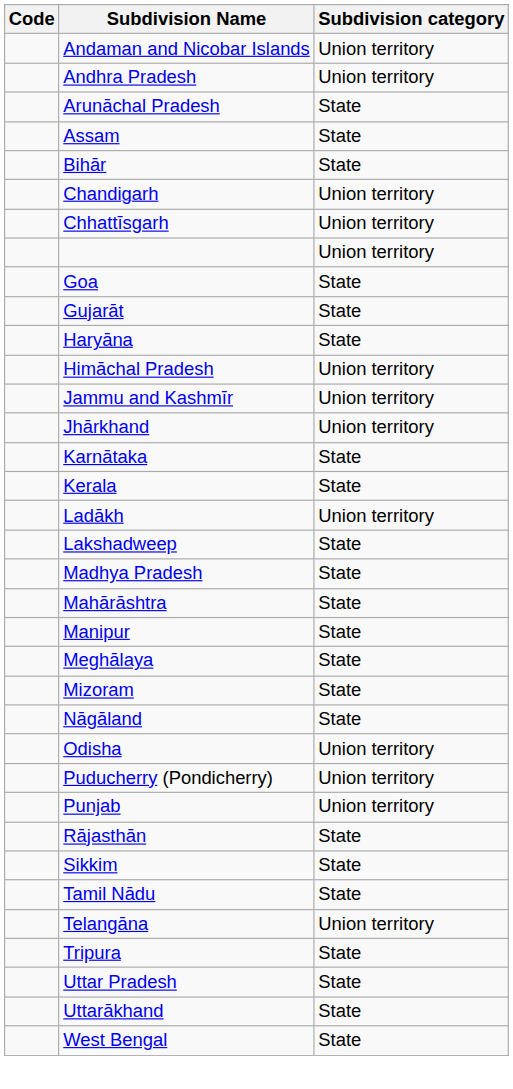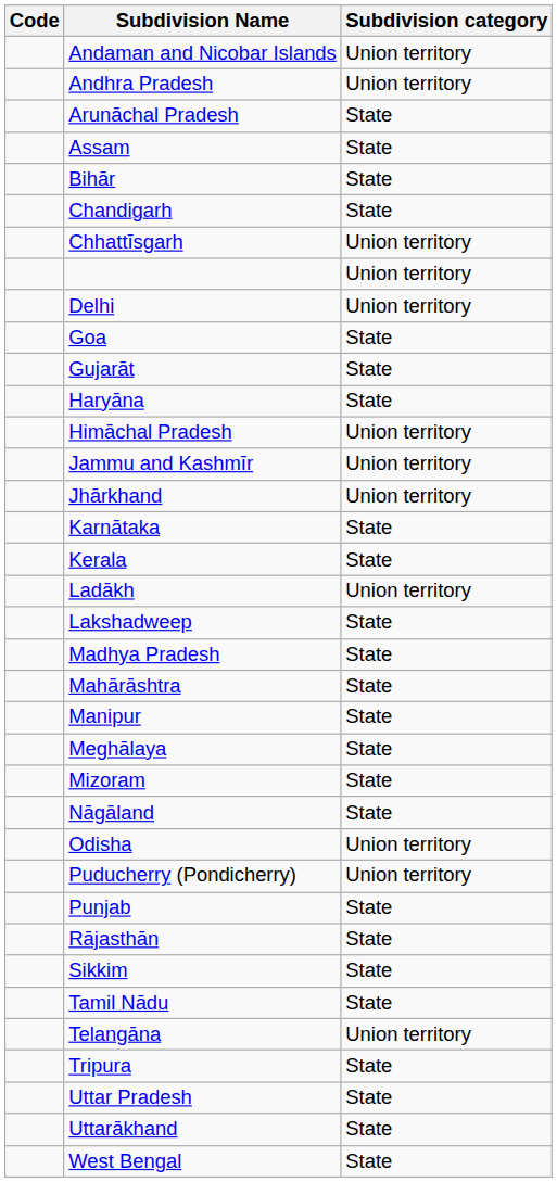Chandigarh | Subdivision category: Union territory -> State
+ row: Delhi | Union territory
Punjab | Subdivision category: Union territory -> State
